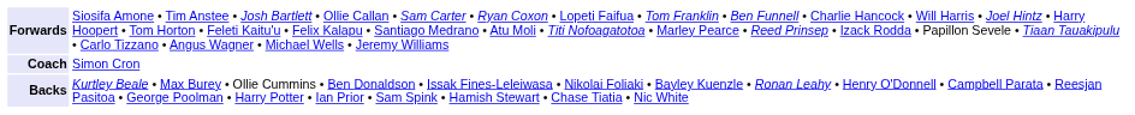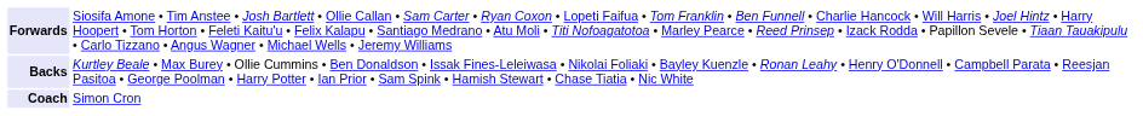rows swapped: Backs <-> Coach
